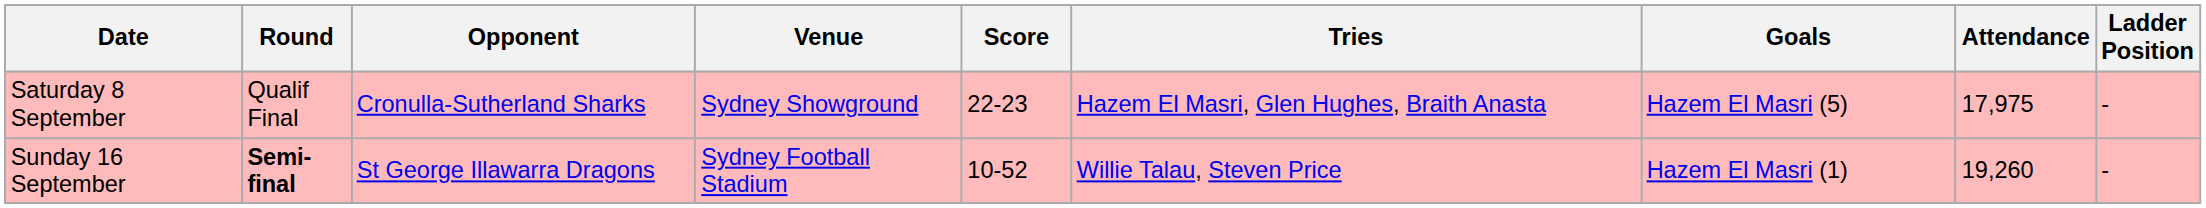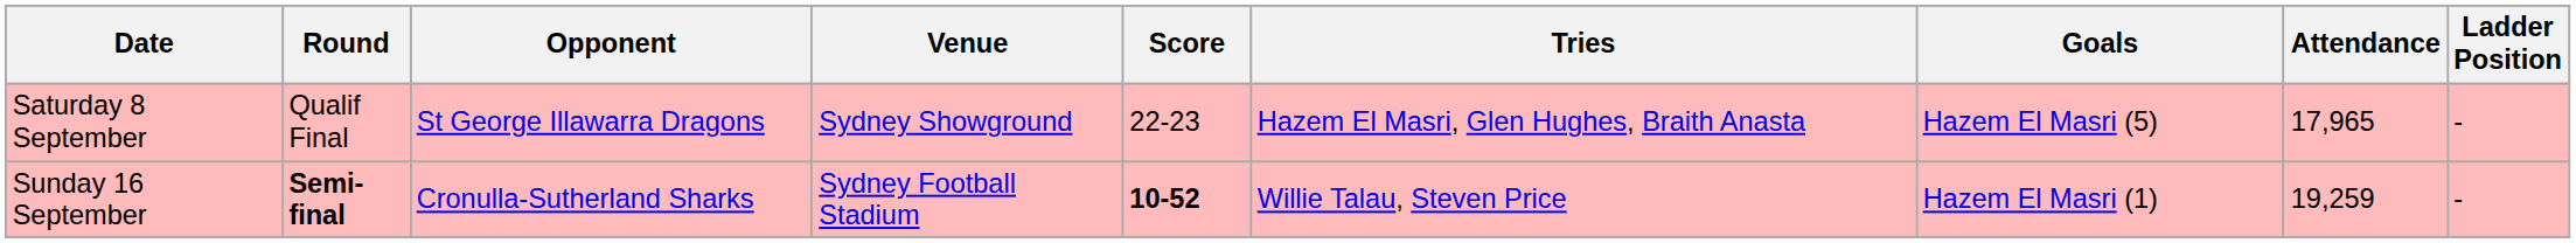Saturday 8 September | Opponent: Cronulla-Sutherland Sharks -> St George Illawarra Dragons
Saturday 8 September | Attendance: 17,975 -> 17,965
Sunday 16 September | Opponent: St George Illawarra Dragons -> Cronulla-Sutherland Sharks
Sunday 16 September | Score: normal -> bold
Sunday 16 September | Attendance: 19,260 -> 19,259
